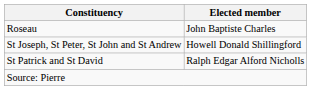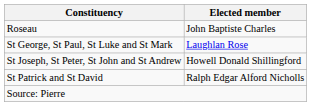+ row: St George, St Paul, St Luke and St Mark | Laughlan Rose
